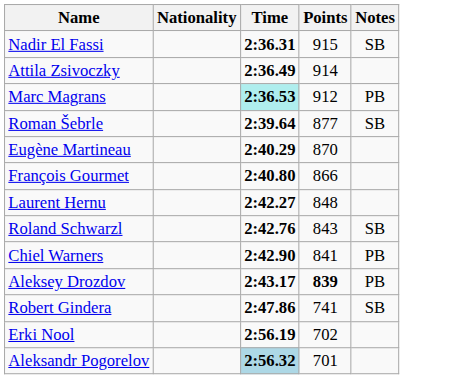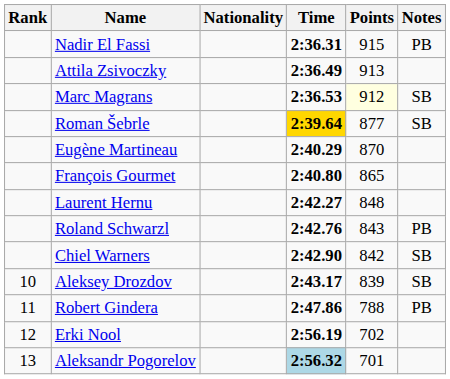+ column: Rank | 10 | 11 | 12 | 13
Nadir El Fassi | Notes: SB -> PB
Attila Zsivoczky | Points: 914 -> 913
Marc Magrans | Time: paleturquoise background -> no background
Marc Magrans | Points: no background -> lightyellow background
Marc Magrans | Notes: PB -> SB
Roman Šebrle | Time: no background -> gold background
François Gourmet | Points: 866 -> 865
Roland Schwarzl | Notes: SB -> PB
Chiel Warners | Points: 841 -> 842
Chiel Warners | Notes: PB -> SB
Aleksey Drozdov | Points: bold -> normal
Aleksey Drozdov | Notes: PB -> SB
Robert Gindera | Points: 741 -> 788
Robert Gindera | Notes: SB -> PB
